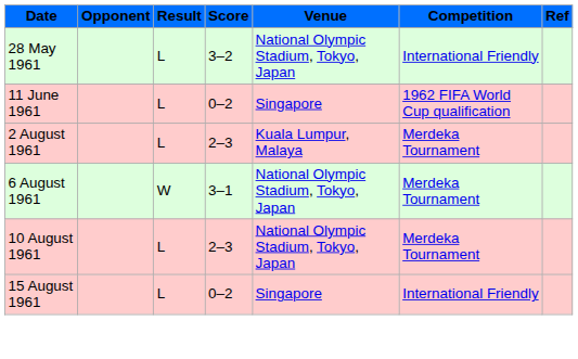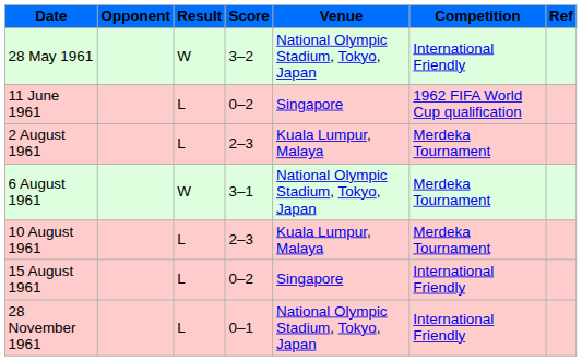28 May 1961 | Result: L -> W
10 August 1961 | Venue: National Olympic Stadium, Tokyo, Japan -> Kuala Lumpur, Malaya
+ row: 28 November 1961 | L | 0–1 | National Olympic Stadium, Tokyo, Japan | International Friendly
